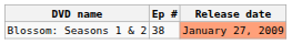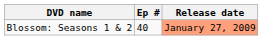Blossom: Seasons 1 & 2 | Ep #: 38 -> 40
